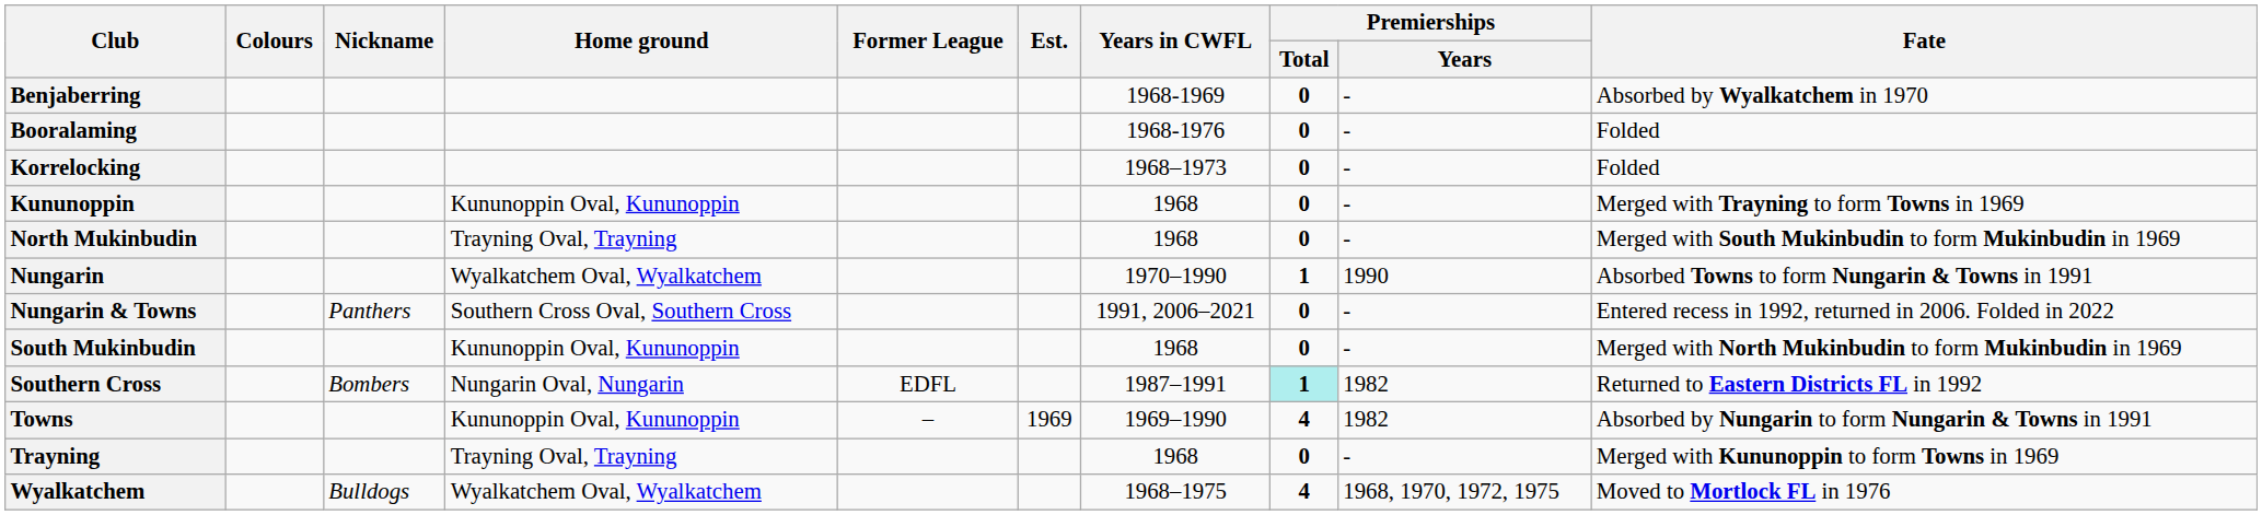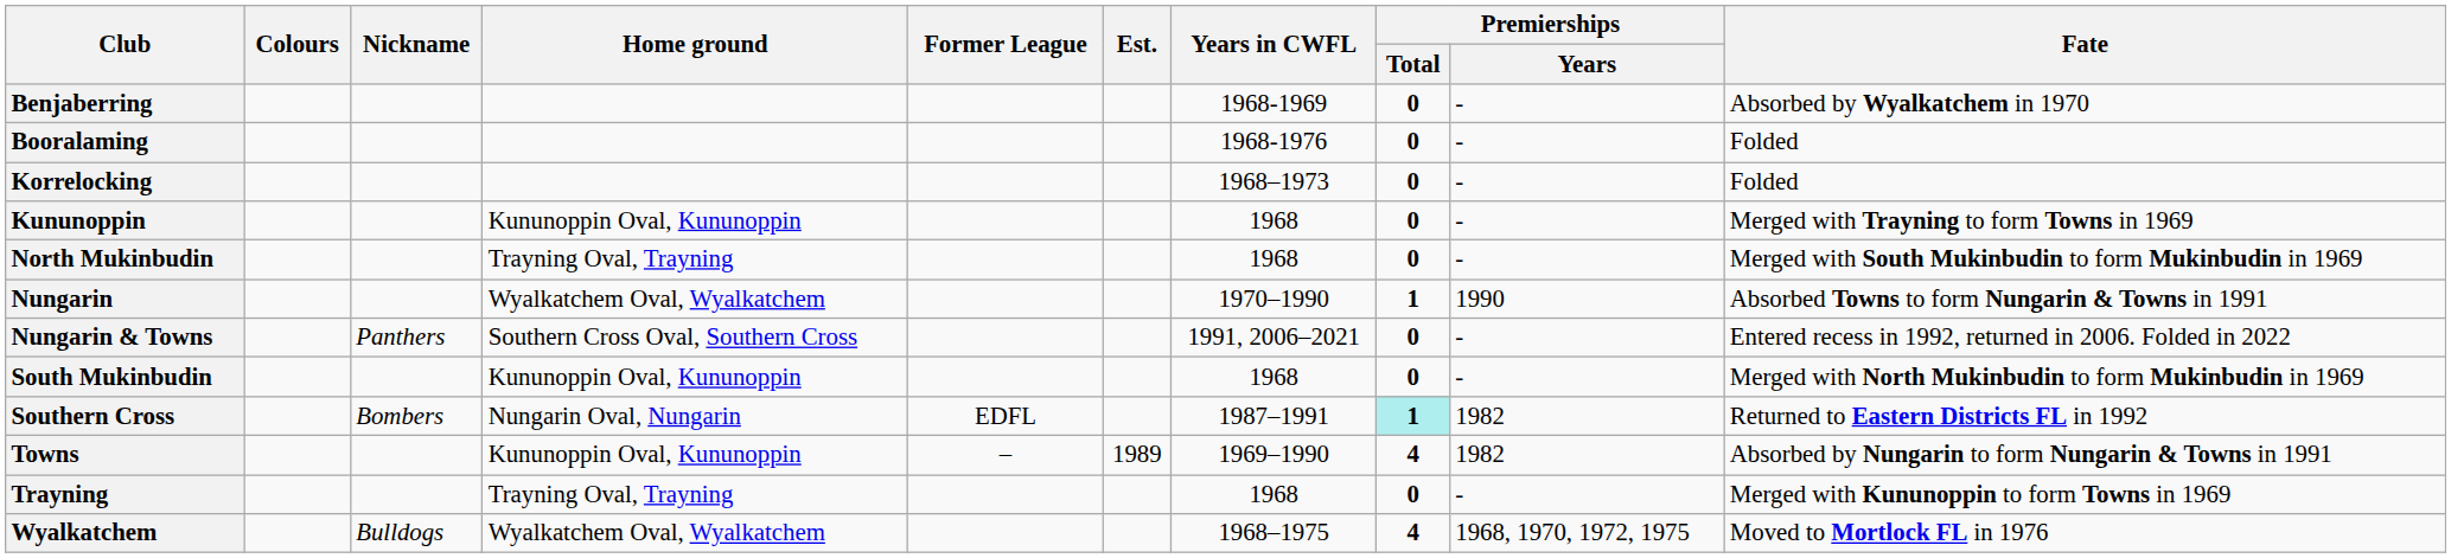Towns | Est.: 1969 -> 1989
